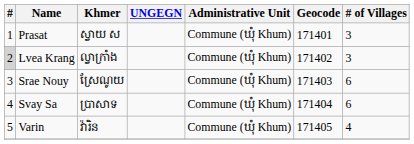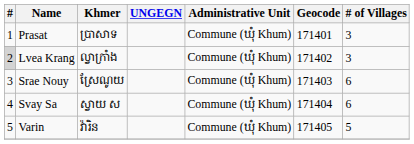Prasat | Khmer: ស្វាយ ស -> ប្រាសាទ
Svay Sa | Khmer: ប្រាសាទ -> ស្វាយ ស
Varin | # of Villages: 4 -> 5
